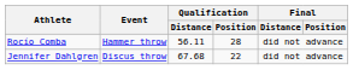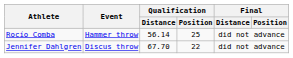Rocío Comba | Qualification / Distance: 56.11 -> 56.14
Rocío Comba | Qualification / Position: 28 -> 25
Jennifer Dahlgren | Qualification / Distance: 67.68 -> 67.70
